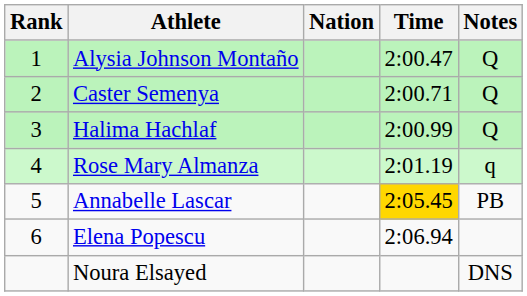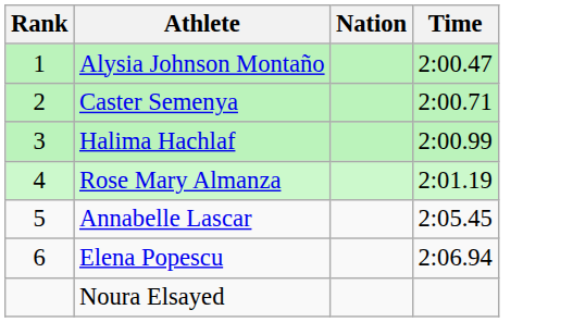- column: Notes | Q | Q | Q | q | PB | DNS
Annabelle Lascar | Time: gold background -> no background
